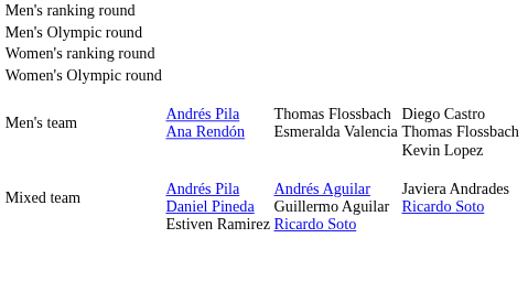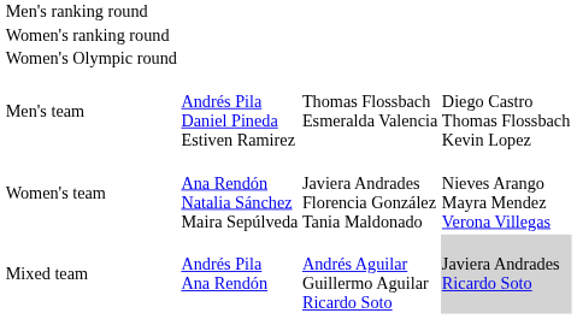- row: Men's Olympic round
Men's team | column 2: Andrés Pila Ana Rendón -> Andrés Pila Daniel Pineda Estiven Ramirez
+ row: Women's team | Ana Rendón Natalia Sánchez Maira Sepúlveda | Javiera Andrades Florencia González Tania Maldonado | Nieves Arango Mayra Mendez Verona Villegas
Mixed team | column 2: Andrés Pila Daniel Pineda Estiven Ramirez -> Andrés Pila Ana Rendón
Mixed team | column 4: no background -> lightgrey background
